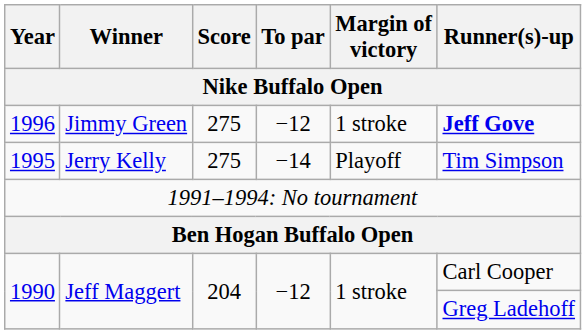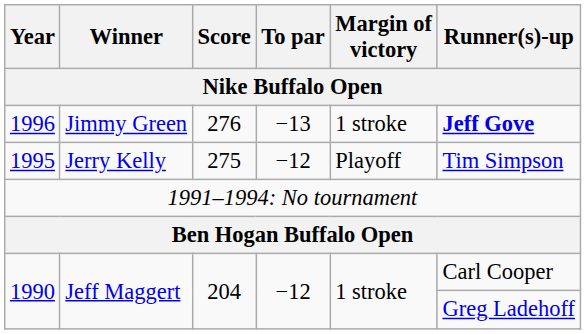1996 | Score: 275 -> 276
1996 | To par: −12 -> −13
1995 | To par: −14 -> −12
